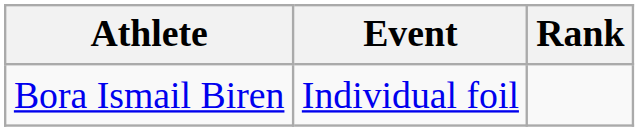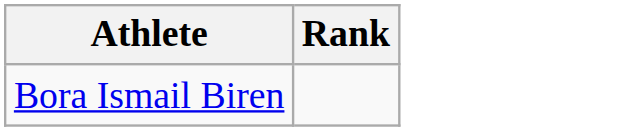- column: Event | Individual foil
